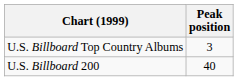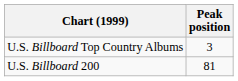U.S. Billboard 200 | Peak position: 40 -> 81
